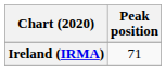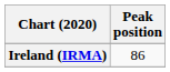Ireland (IRMA) | Peak position: 71 -> 86
